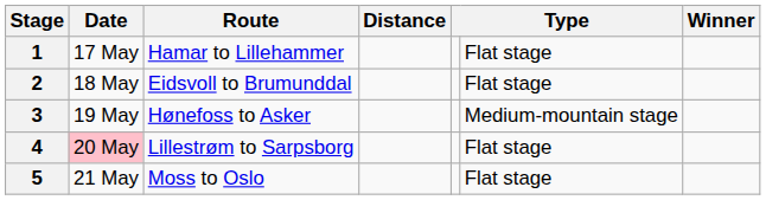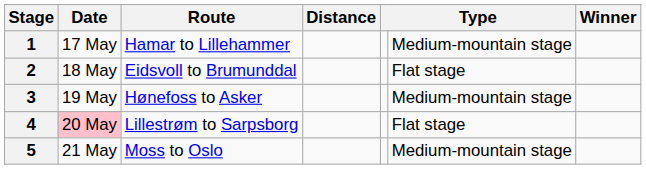1 | column 6: Flat stage -> Medium-mountain stage
5 | column 6: Flat stage -> Medium-mountain stage
